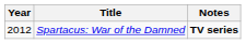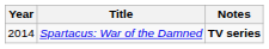Spartacus: War of the Damned | Year: 2012 -> 2014
